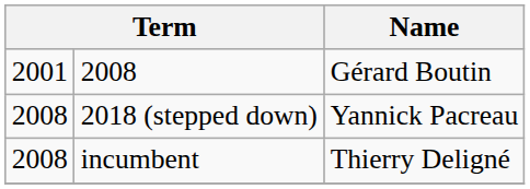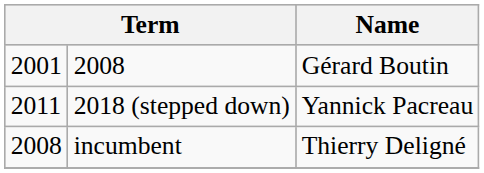2018 (stepped down) | column 1: 2008 -> 2011
